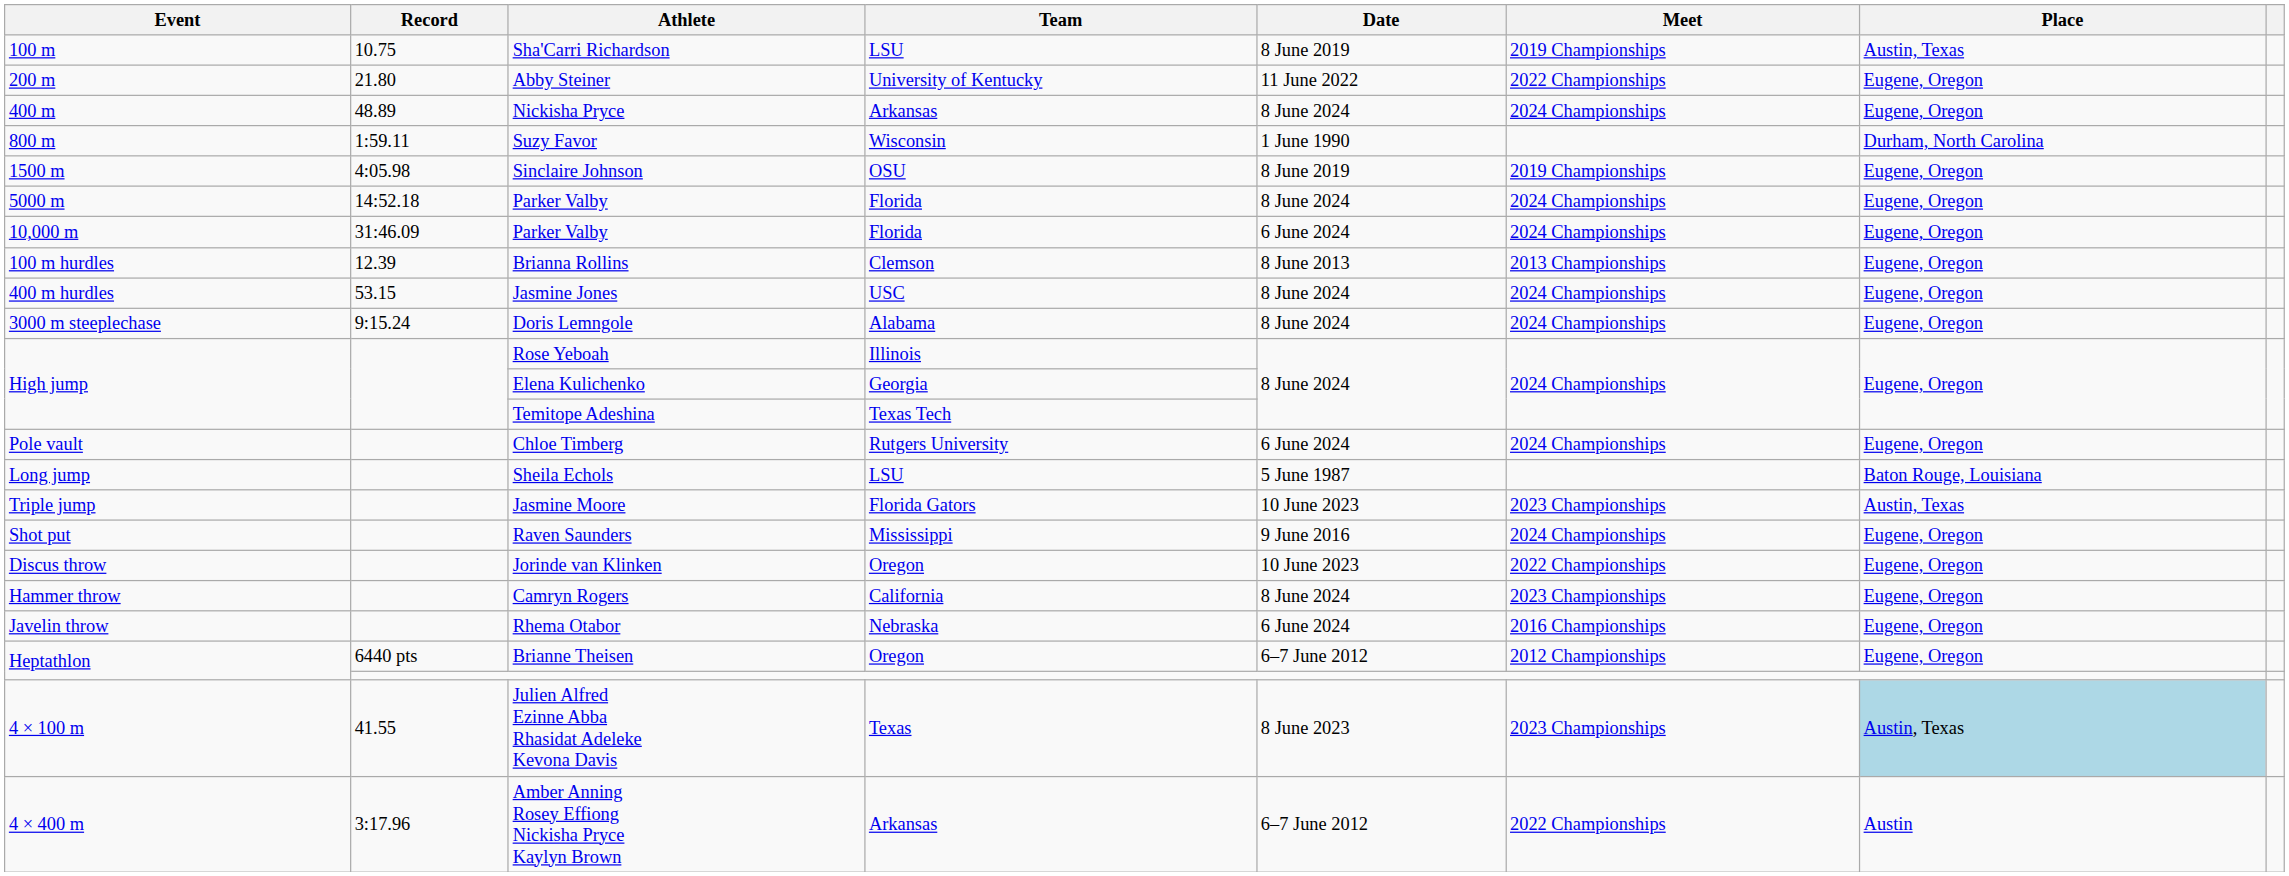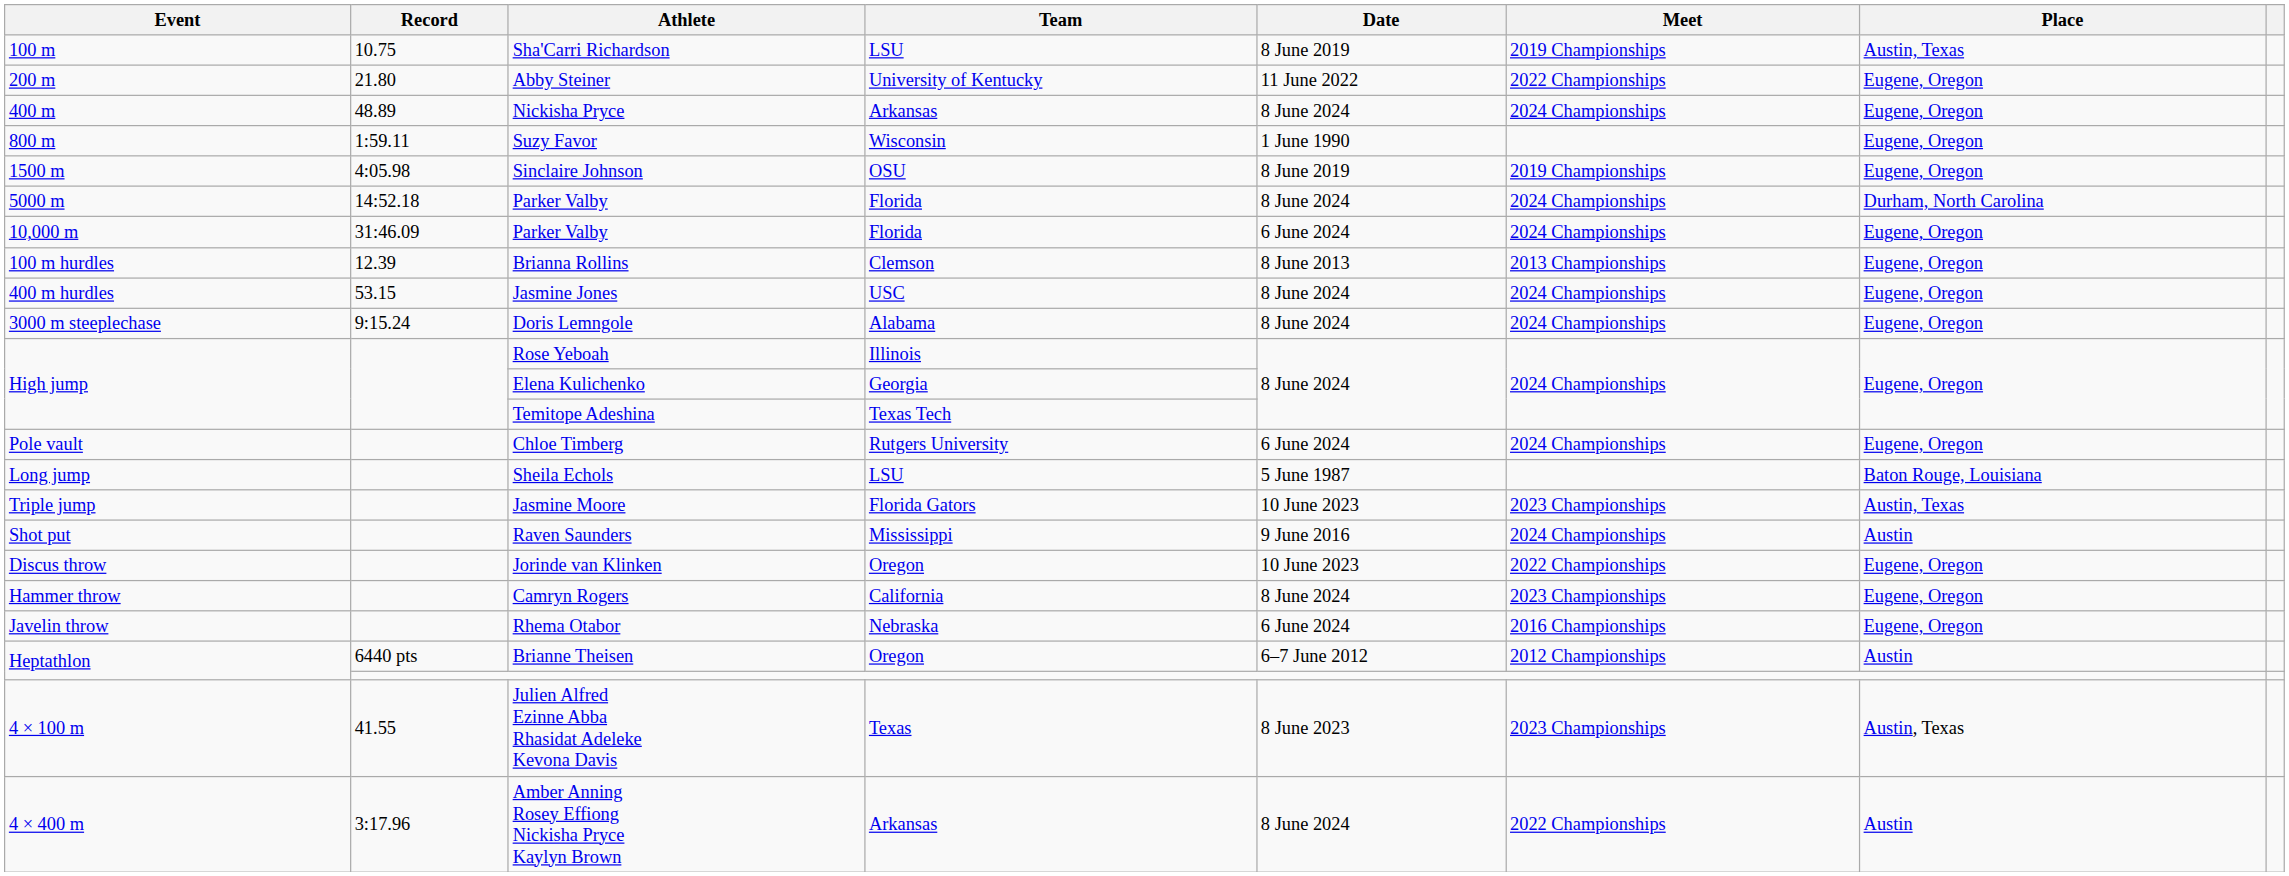Suzy Favor | Place: Durham, North Carolina -> Eugene, Oregon
5000 m / Parker Valby | Place: Eugene, Oregon -> Durham, North Carolina
Raven Saunders | Place: Eugene, Oregon -> Austin
Brianne Theisen | Place: Eugene, Oregon -> Austin
Julien Alfred Ezinne Abba Rhasidat Adeleke Kevona Davis | Place: lightblue background -> no background
Amber Anning Rosey Effiong Nickisha Pryce Kaylyn Brown | Date: 6–7 June 2012 -> 8 June 2024
